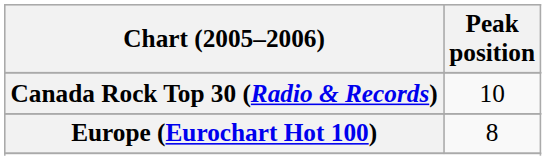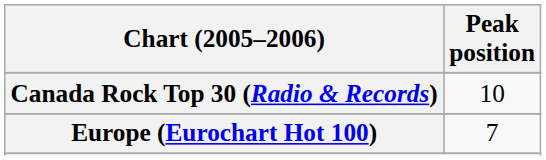Europe (Eurochart Hot 100) | Peak position: 8 -> 7
